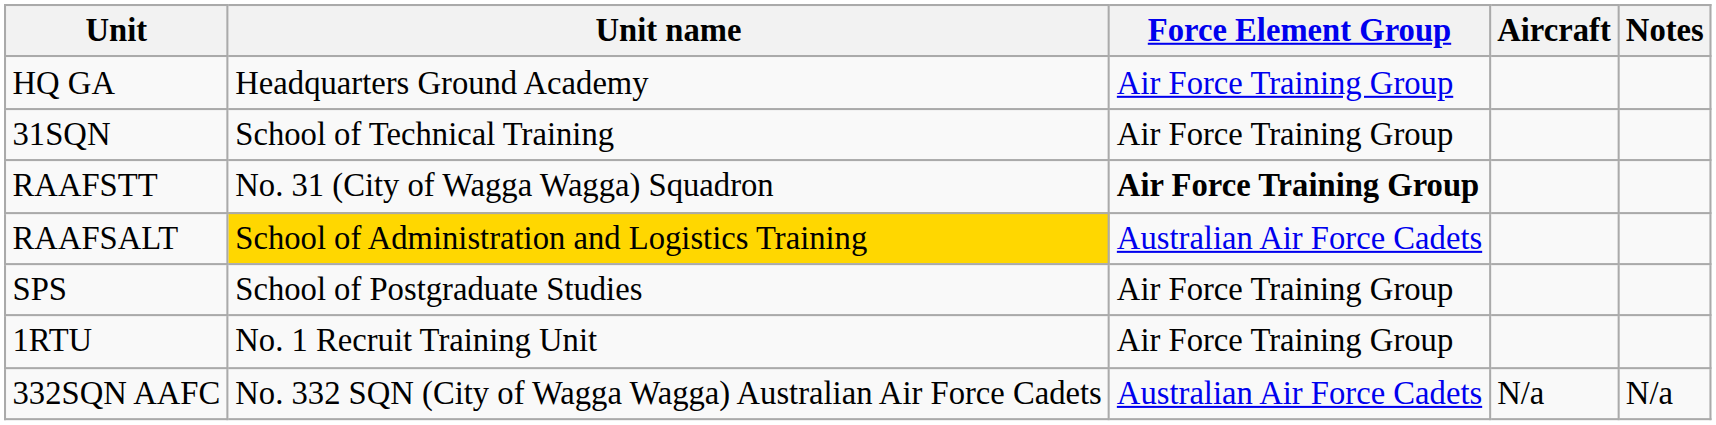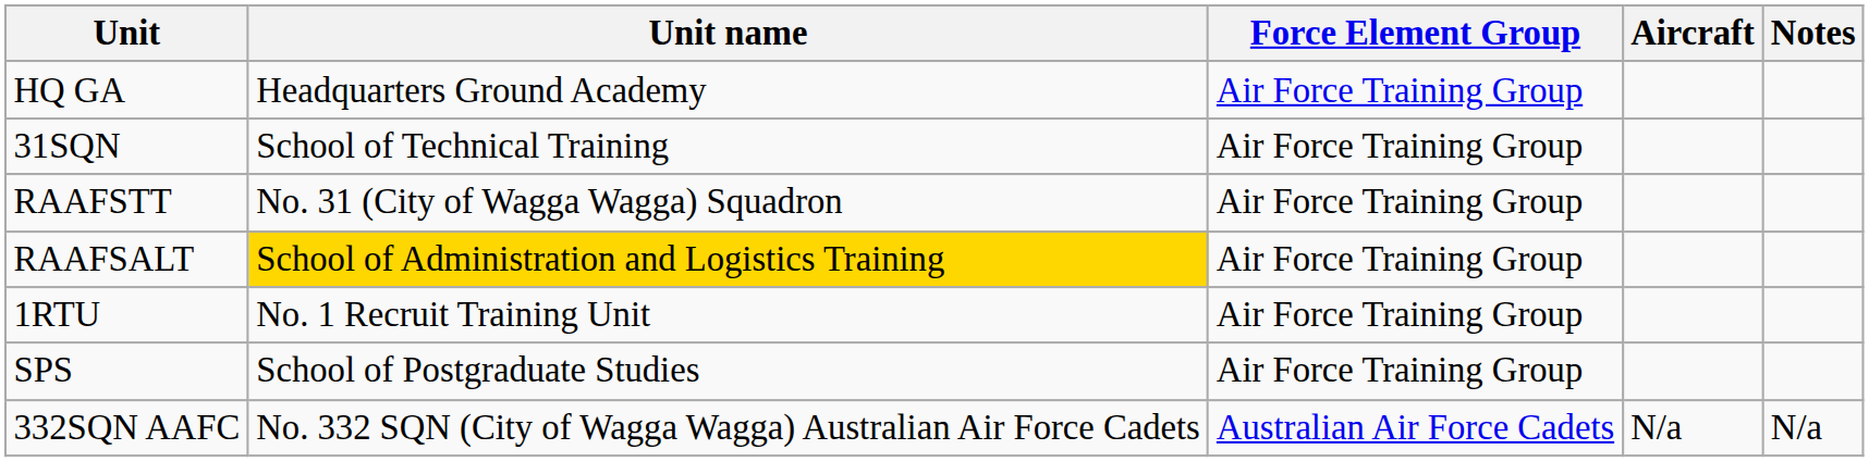RAAFSTT | Force Element Group: bold -> normal
RAAFSALT | Force Element Group: Australian Air Force Cadets -> Air Force Training Group
rows swapped: SPS <-> 1RTU
